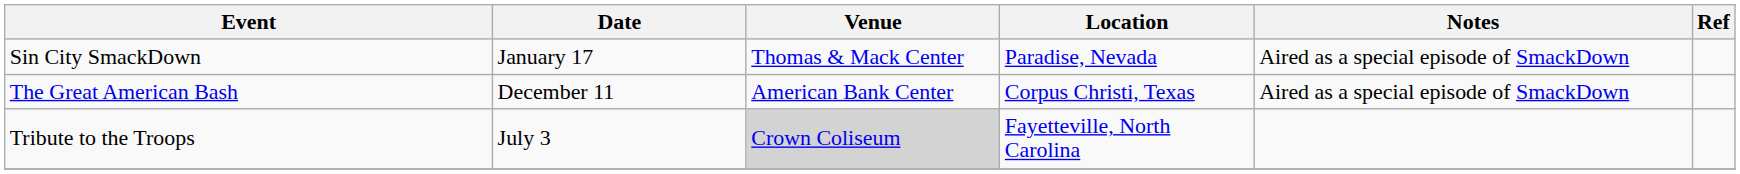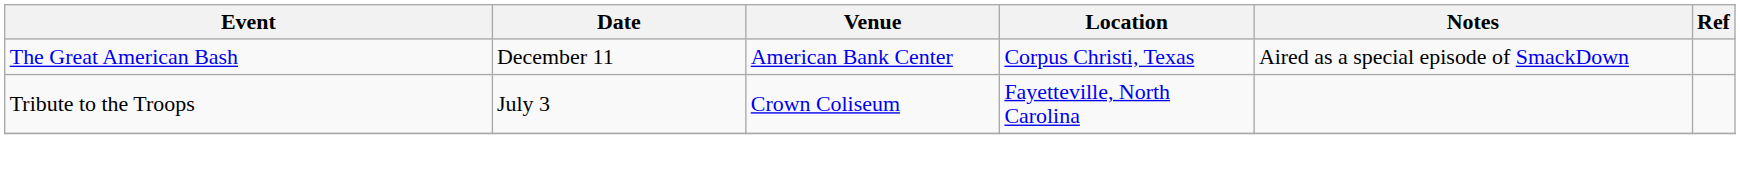- row: Sin City SmackDown | January 17 | Thomas & Mack Center | Paradise, Nevada | Aired as a special episode of SmackDown
Tribute to the Troops | Venue: lightgrey background -> no background
